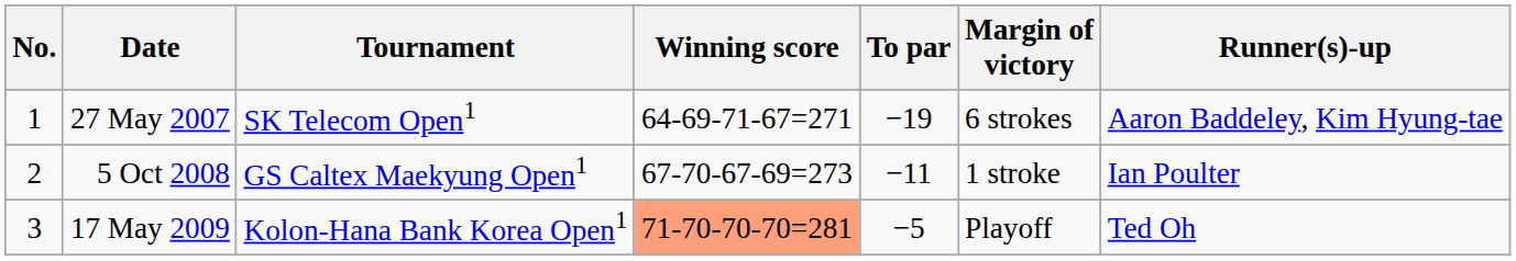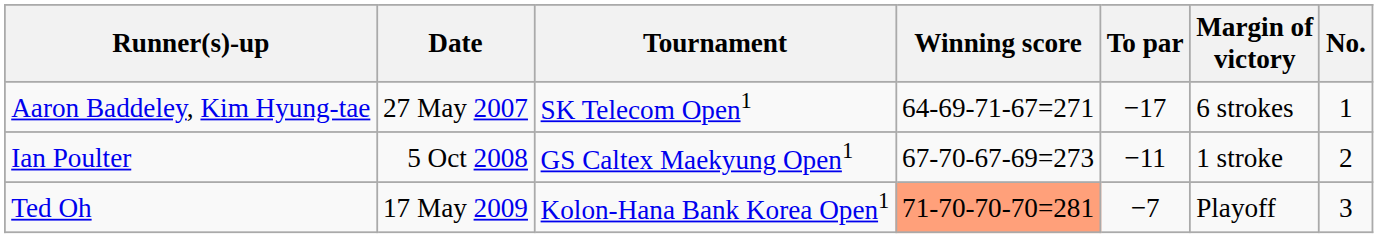columns swapped: No. <-> Runner(s)-up
27 May 2007 | To par: −19 -> −17
17 May 2009 | To par: −5 -> −7
